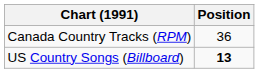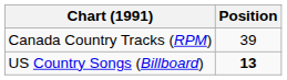Canada Country Tracks (RPM) | Position: 36 -> 39
